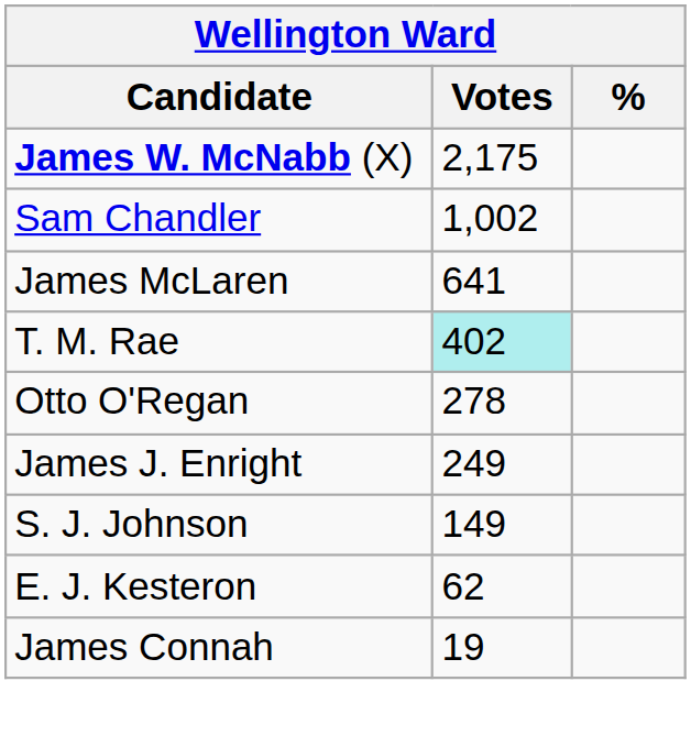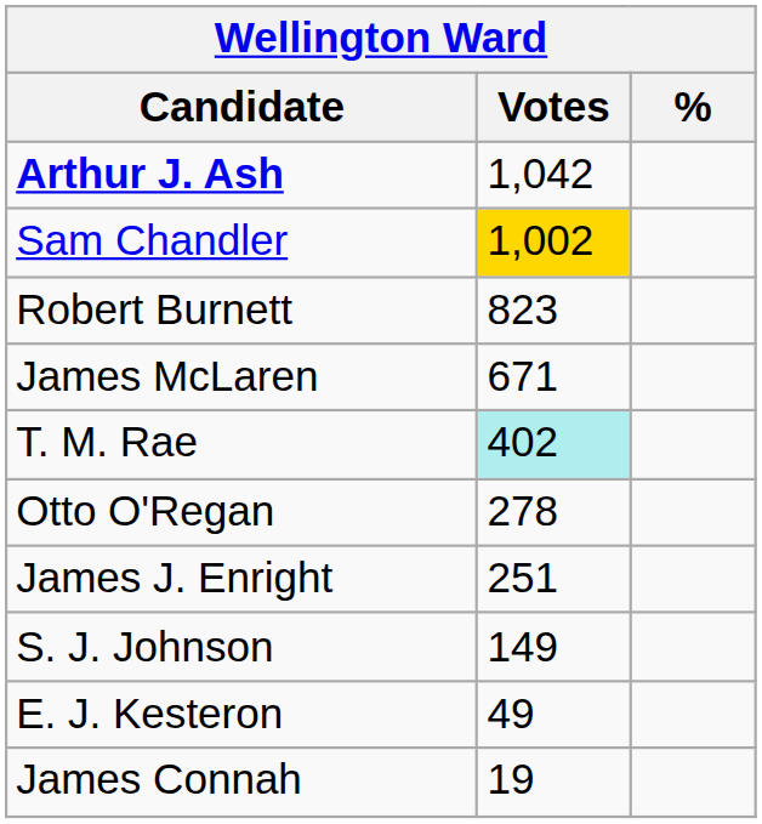- row: James W. McNabb (X) | 2,175
+ row: Arthur J. Ash | 1,042
Sam Chandler | Votes: no background -> gold background
+ row: Robert Burnett | 823
James McLaren | Votes: 641 -> 671
James J. Enright | Votes: 249 -> 251
E. J. Kesteron | Votes: 62 -> 49
